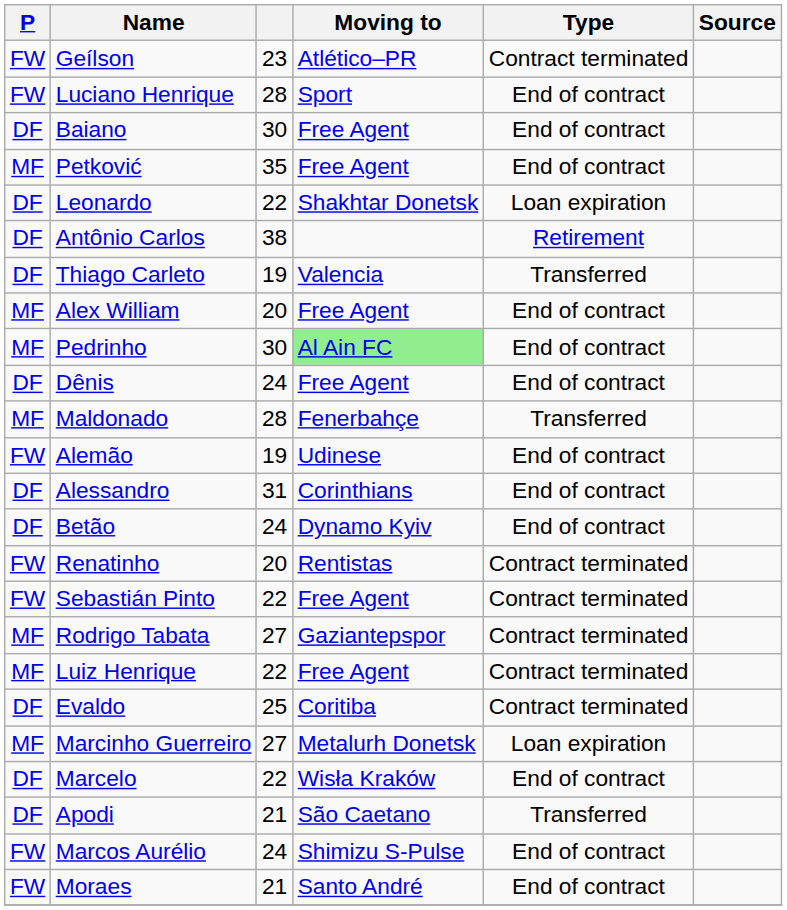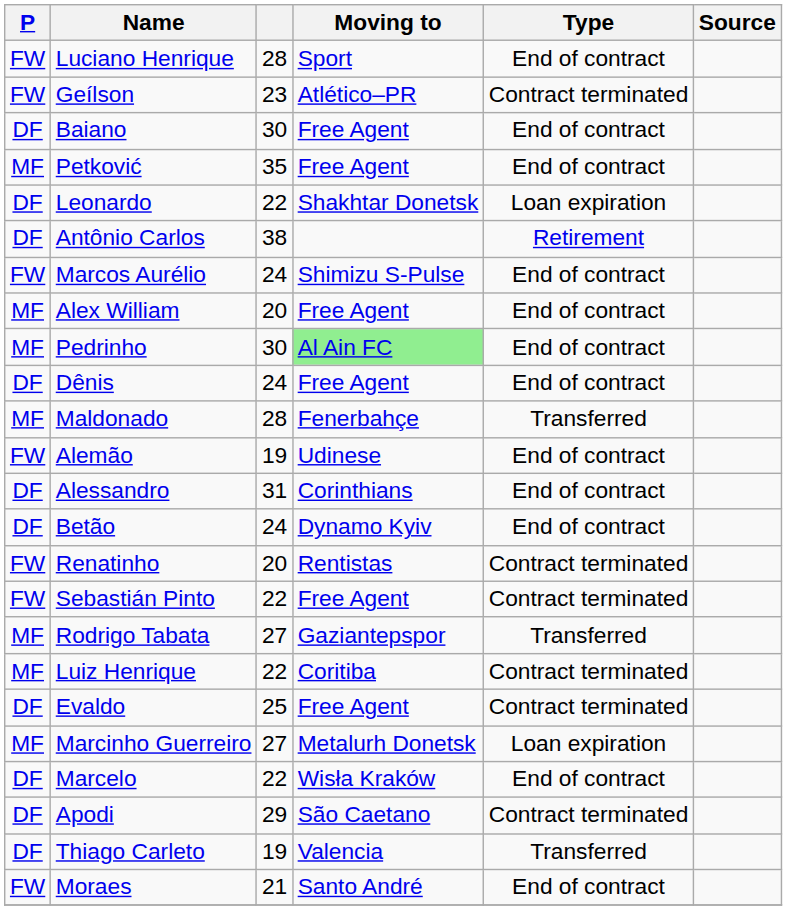rows swapped: Geílson <-> Luciano Henrique
rows swapped: Marcos Aurélio <-> Thiago Carleto
Rodrigo Tabata | Type: Contract terminated -> Transferred
Luiz Henrique | Moving to: Free Agent -> Coritiba
Evaldo | Moving to: Coritiba -> Free Agent
Apodi | column 3: 21 -> 29
Apodi | Type: Transferred -> Contract terminated
